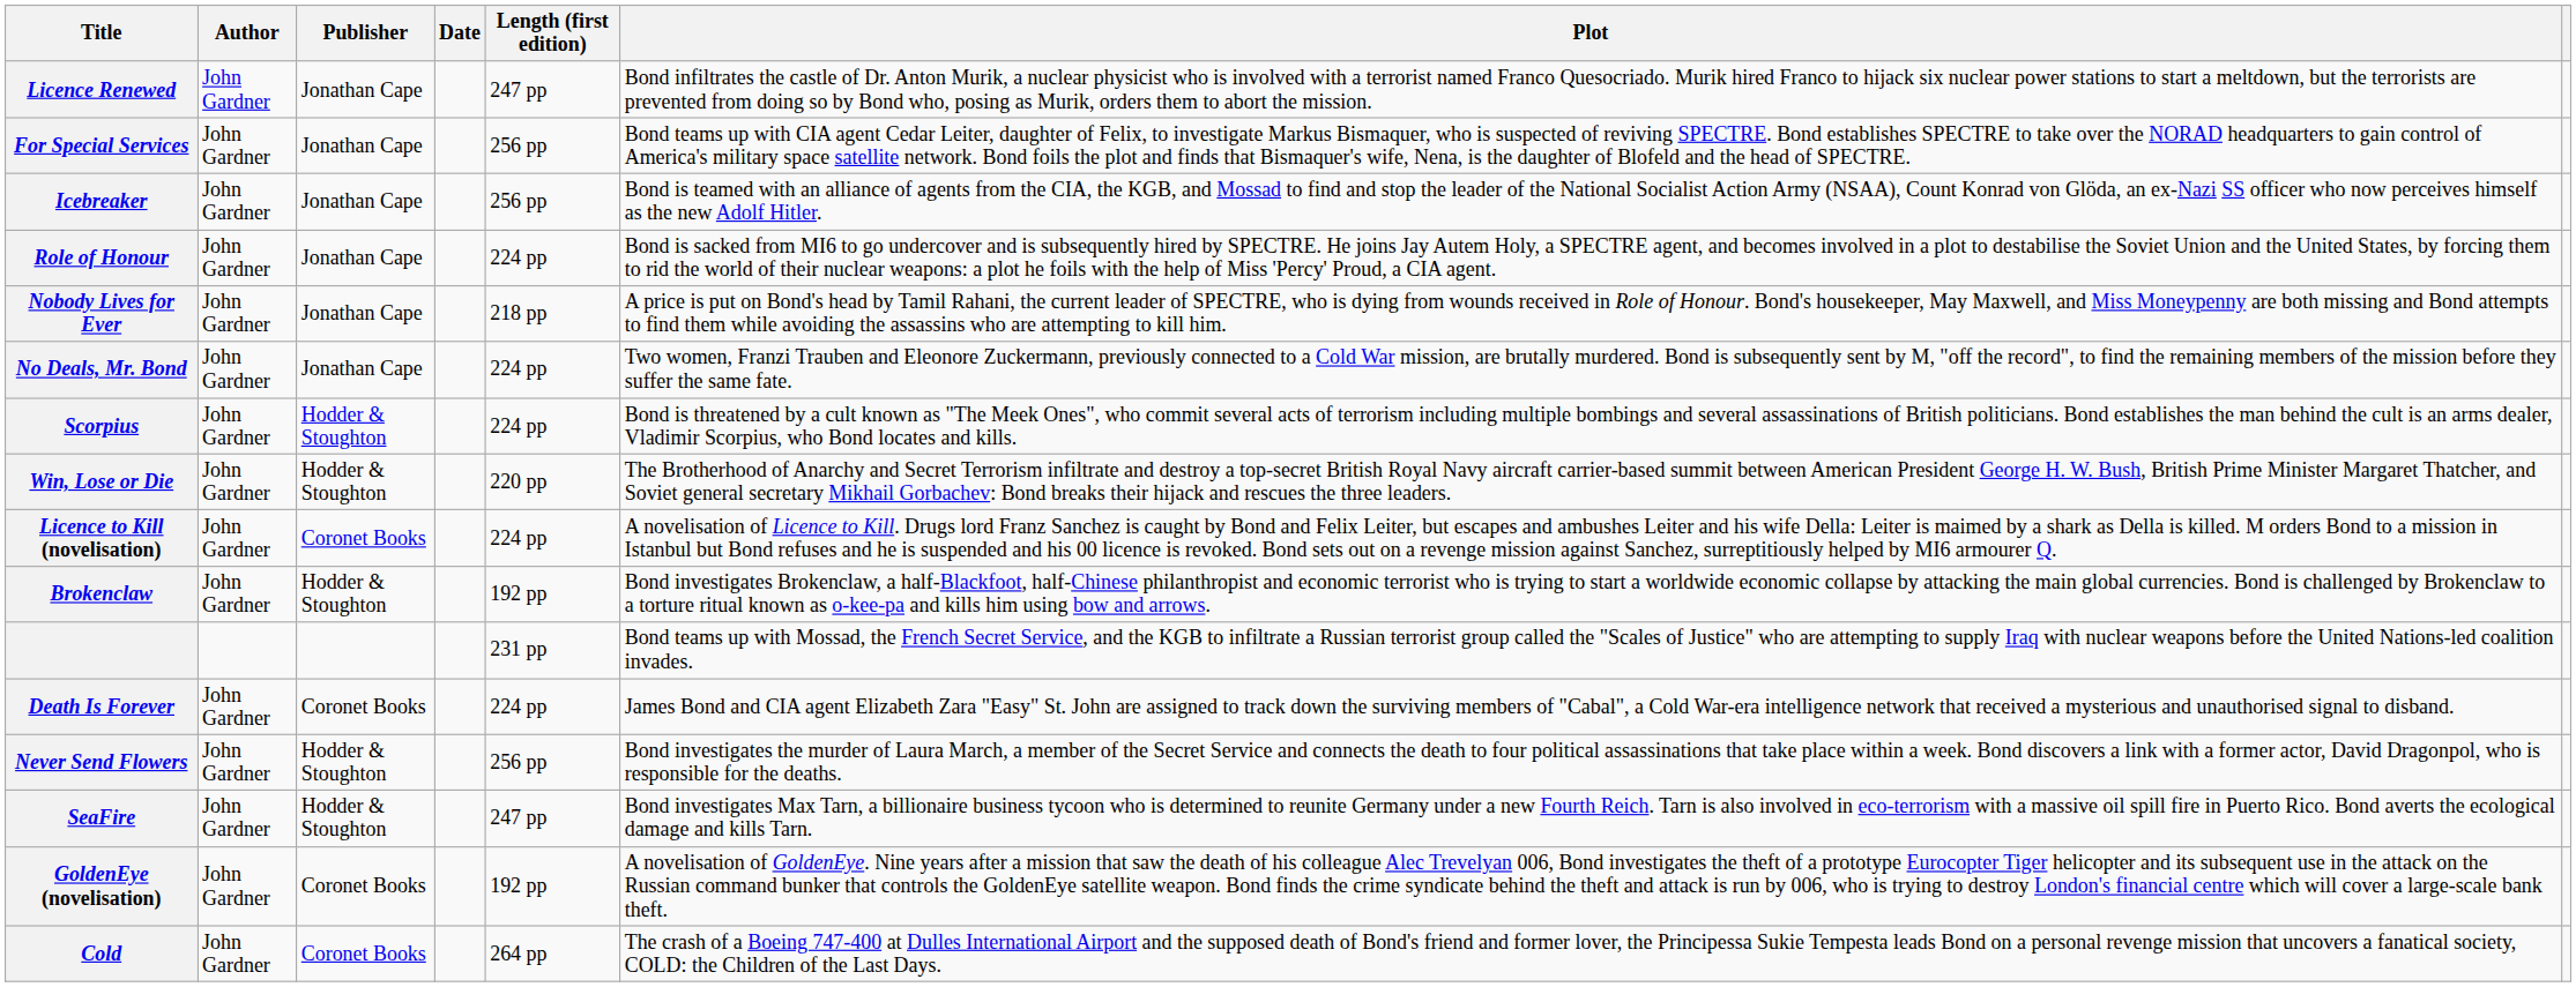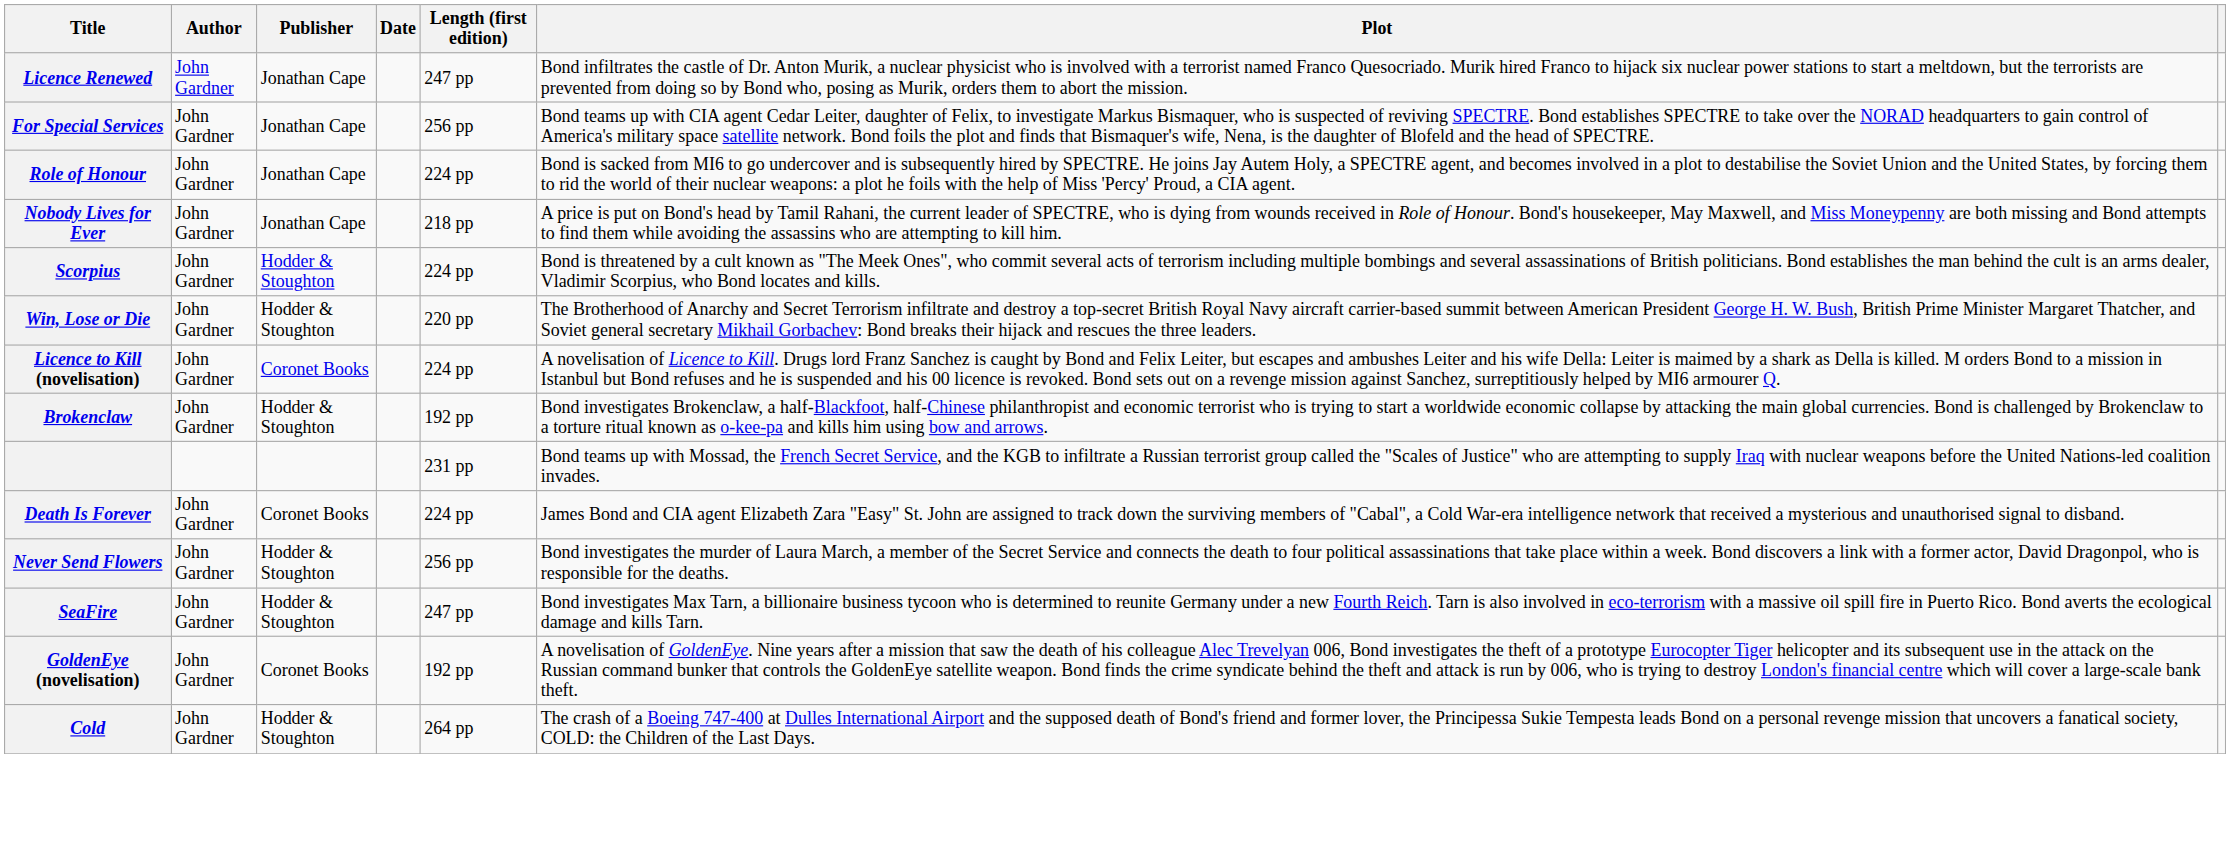- row: Icebreaker | John Gardner | Jonathan Cape | 256 pp | Bond is teamed with an alliance of agents from the CIA, the KGB, and Mossad to find and stop the leader of the National Socialist Action Army (NSAA), Count Konrad von Glöda, an ex-Nazi SS officer who now perceives himself as the new Adolf Hitler.
- row: No Deals, Mr. Bond | John Gardner | Jonathan Cape | 224 pp | Two women, Franzi Trauben and Eleonore Zuckermann, previously connected to a Cold War mission, are brutally murdered. Bond is subsequently sent by M, "off the record", to find the remaining members of the mission before they suffer the same fate.
Cold | Publisher: Coronet Books -> Hodder & Stoughton
